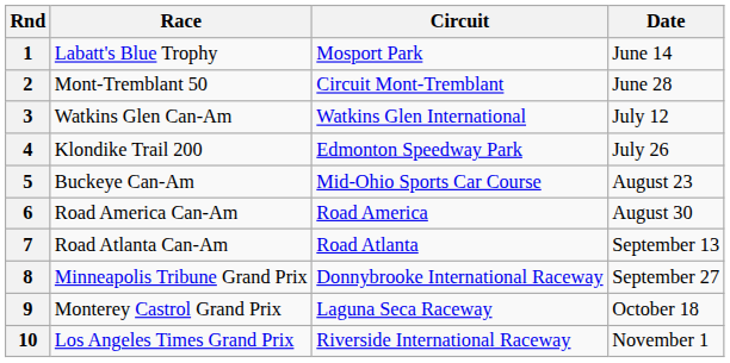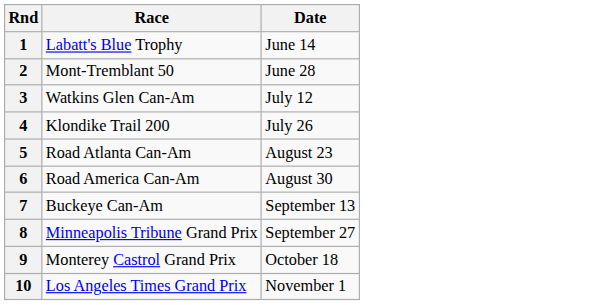- column: Circuit | Mosport Park | Circuit Mont-Tremblant | Watkins Glen International | Edmonton Speedway Park | Mid-Ohio Sports Car Course | Road America | Road Atlanta | Donnybrooke International Raceway | Laguna Seca Raceway | Riverside International Raceway
5 | Race: Buckeye Can-Am -> Road Atlanta Can-Am
7 | Race: Road Atlanta Can-Am -> Buckeye Can-Am
